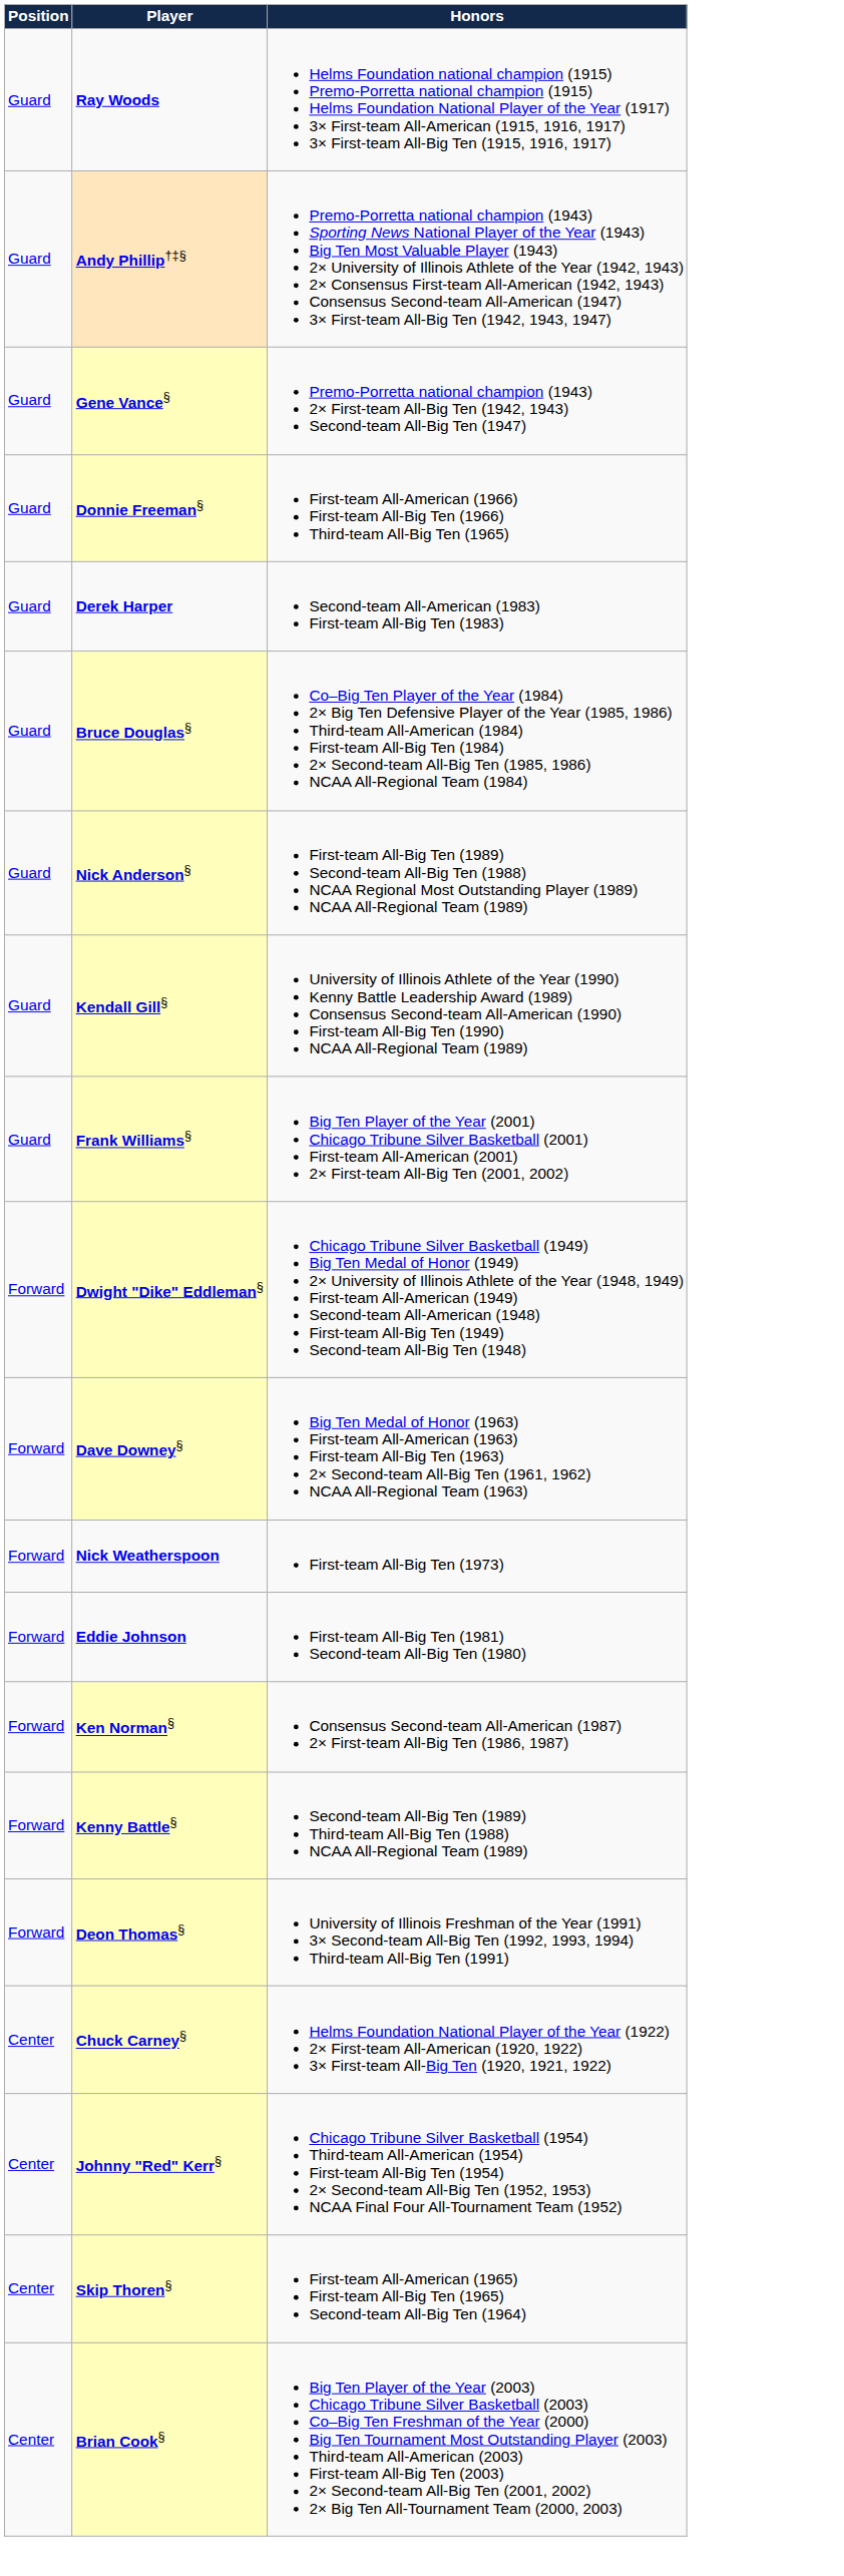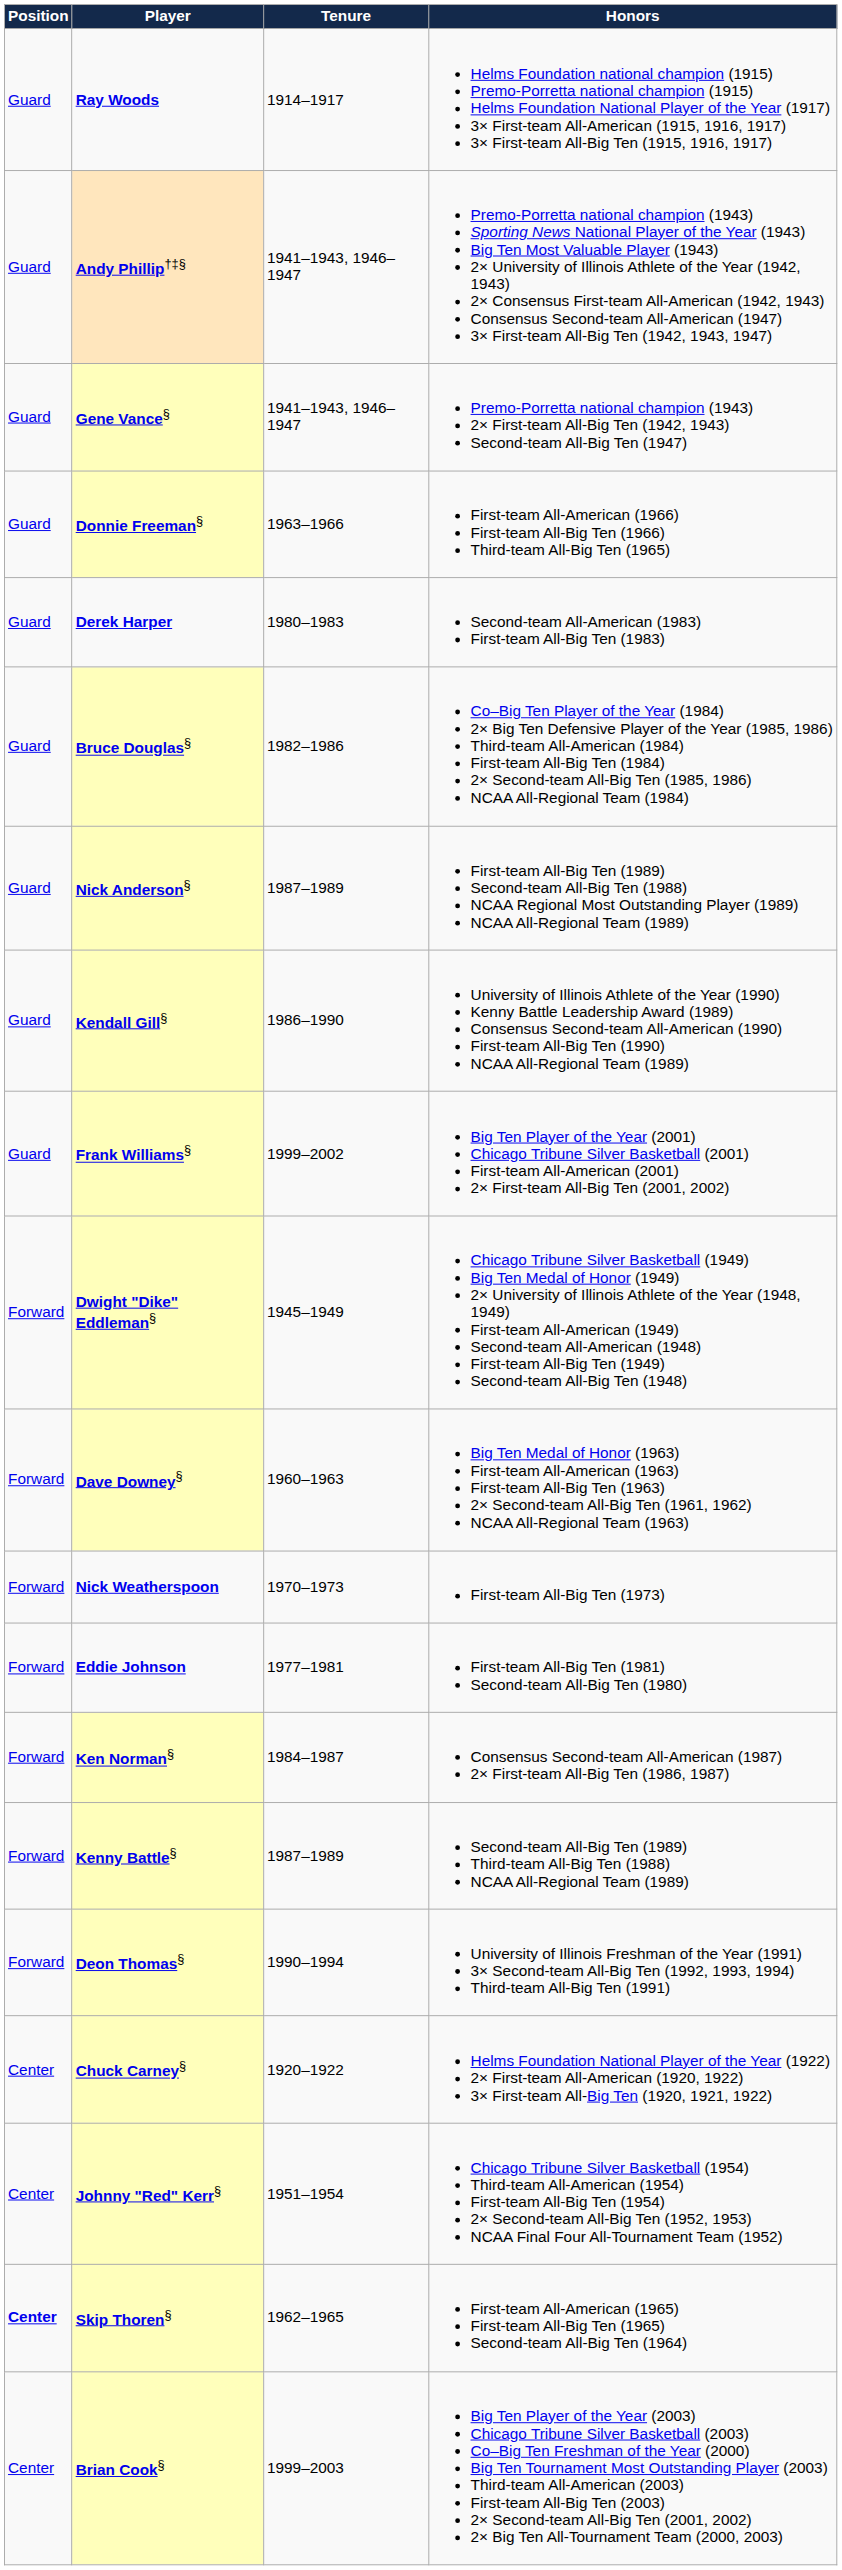+ column: Tenure | 1914–1917 | 1941–1943, 1946–1947 | 1941–1943, 1946–1947 | 1963–1966 | 1980–1983 | 1982–1986 | 1987–1989 | 1986–1990 | 1999–2002 | 1945–1949 | 1960–1963 | 1970–1973 | 1977–1981 | 1984–1987 | 1987–1989 | 1990–1994 | 1920–1922 | 1951–1954 | 1962–1965 | 1999–2003
Skip Thoren§ | Position: normal -> bold
